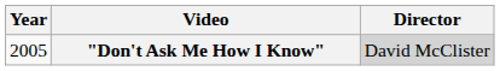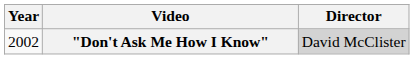"Don't Ask Me How I Know" | Year: 2005 -> 2002
